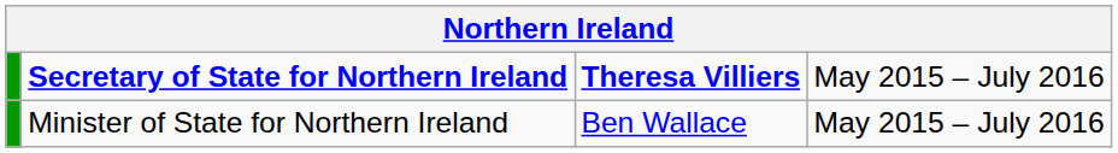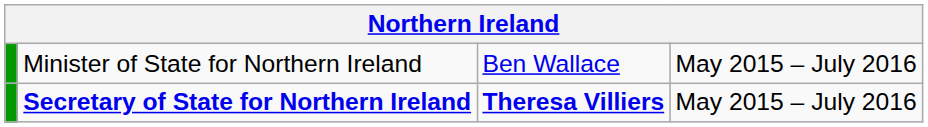rows swapped: Secretary of State for Northern Ireland <-> Minister of State for Northern Ireland
